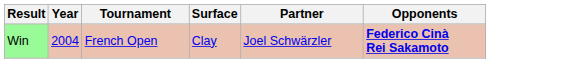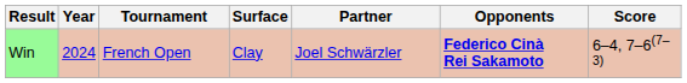+ column: Score | 6–4, 7–6(7–3)
Win | Year: 2004 -> 2024
